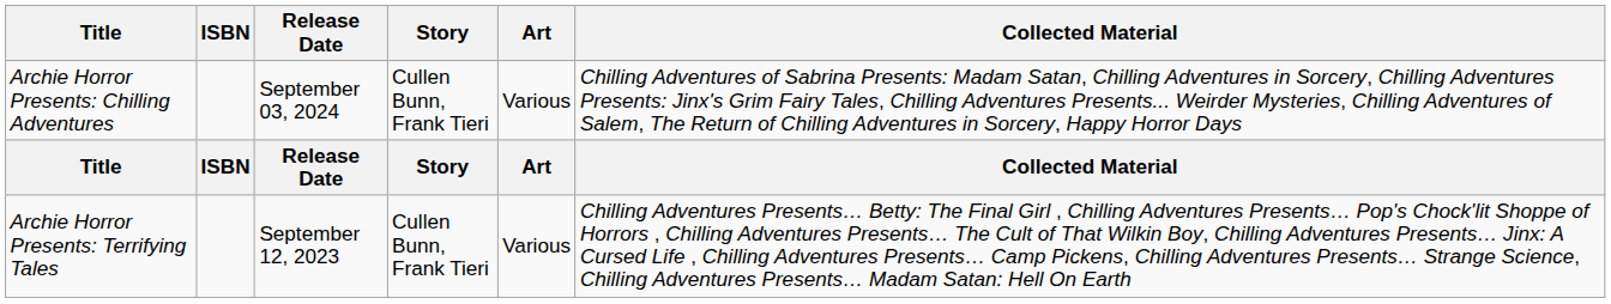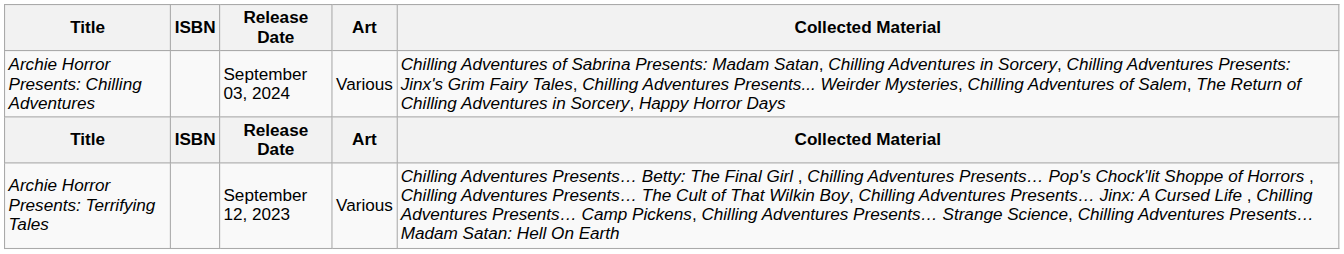- column: Story | Cullen Bunn, Frank Tieri | Story | Cullen Bunn, Frank Tieri
